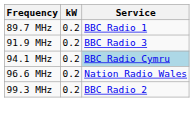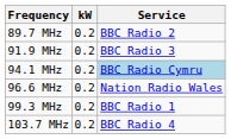89.7 MHz | Service: BBC Radio 1 -> BBC Radio 2
99.3 MHz | Service: BBC Radio 2 -> BBC Radio 1
+ row: 103.7 MHz | 0.2 | BBC Radio 4
